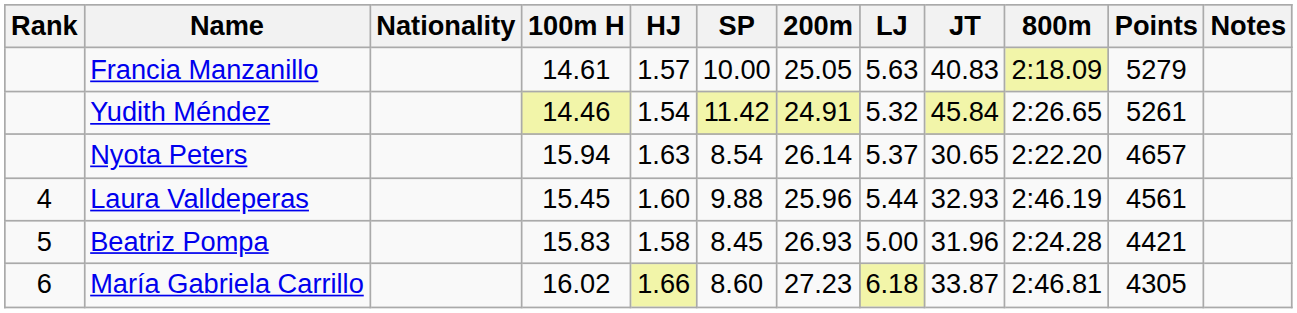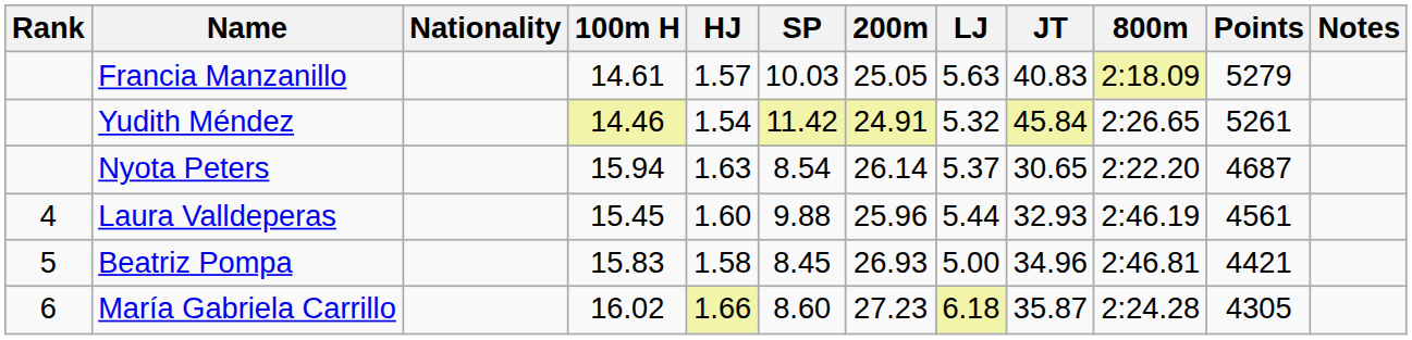Francia Manzanillo | SP: 10.00 -> 10.03
Nyota Peters | Points: 4657 -> 4687
Beatriz Pompa | JT: 31.96 -> 34.96
Beatriz Pompa | 800m: 2:24.28 -> 2:46.81
María Gabriela Carrillo | JT: 33.87 -> 35.87
María Gabriela Carrillo | 800m: 2:46.81 -> 2:24.28
